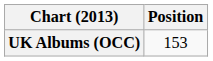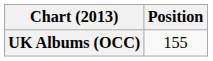UK Albums (OCC) | Position: 153 -> 155
